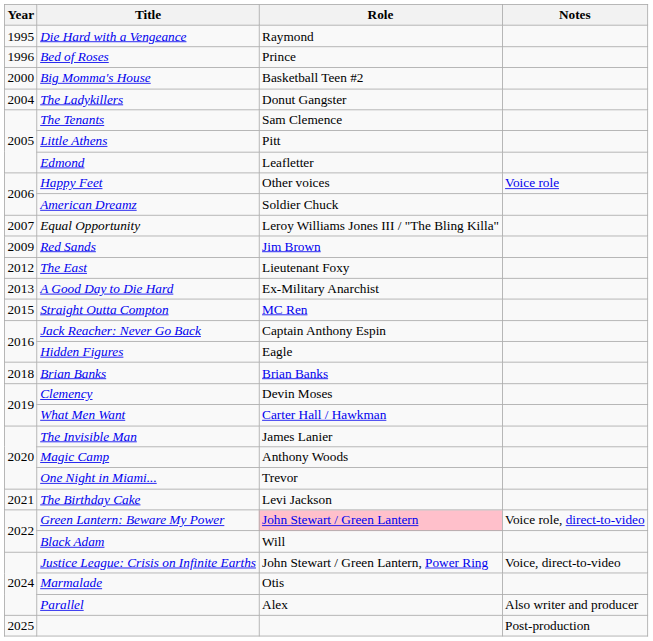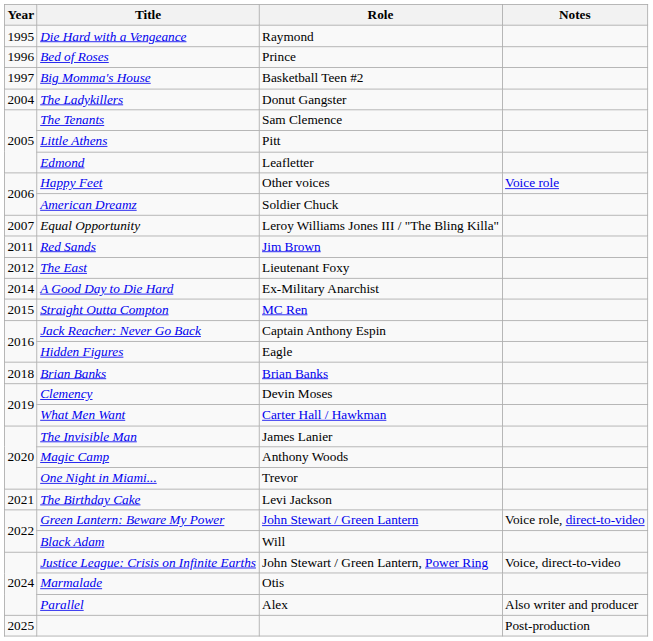Big Momma's House | Year: 2000 -> 1997
Red Sands | Year: 2009 -> 2011
A Good Day to Die Hard | Year: 2013 -> 2014
Green Lantern: Beware My Power | Role: pink background -> no background
